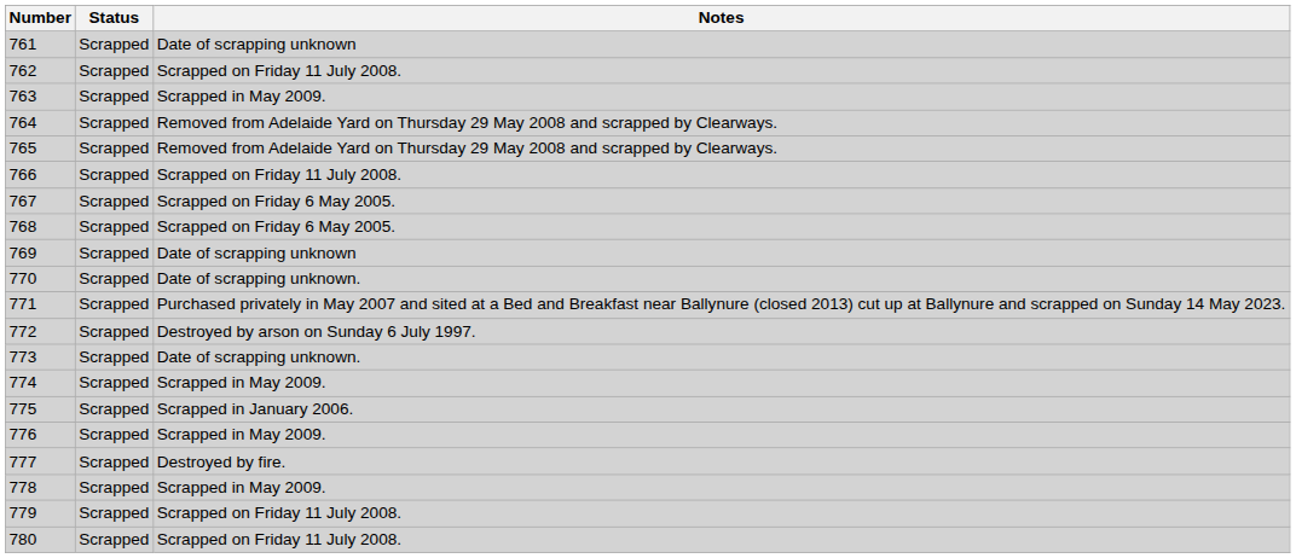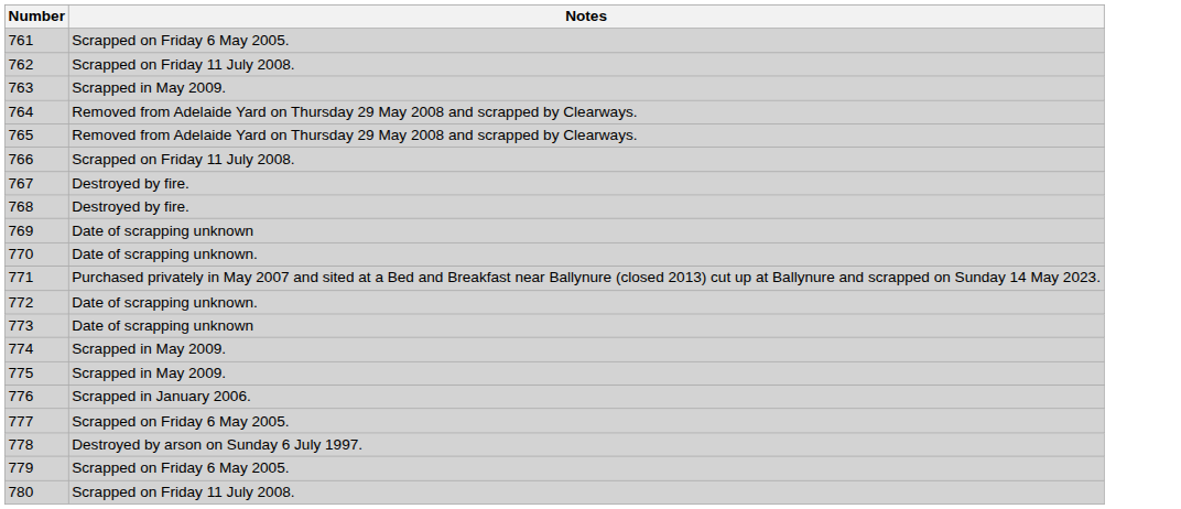- column: Status | Scrapped | Scrapped | Scrapped | Scrapped | Scrapped | Scrapped | Scrapped | Scrapped | Scrapped | Scrapped | Scrapped | Scrapped | Scrapped | Scrapped | Scrapped | Scrapped | Scrapped | Scrapped | Scrapped | Scrapped
761 | Notes: Date of scrapping unknown -> Scrapped on Friday 6 May 2005.
767 | Notes: Scrapped on Friday 6 May 2005. -> Destroyed by fire.
768 | Notes: Scrapped on Friday 6 May 2005. -> Destroyed by fire.
772 | Notes: Destroyed by arson on Sunday 6 July 1997. -> Date of scrapping unknown.
773 | Notes: Date of scrapping unknown. -> Date of scrapping unknown
775 | Notes: Scrapped in January 2006. -> Scrapped in May 2009.
776 | Notes: Scrapped in May 2009. -> Scrapped in January 2006.
777 | Notes: Destroyed by fire. -> Scrapped on Friday 6 May 2005.
778 | Notes: Scrapped in May 2009. -> Destroyed by arson on Sunday 6 July 1997.
779 | Notes: Scrapped on Friday 11 July 2008. -> Scrapped on Friday 6 May 2005.
